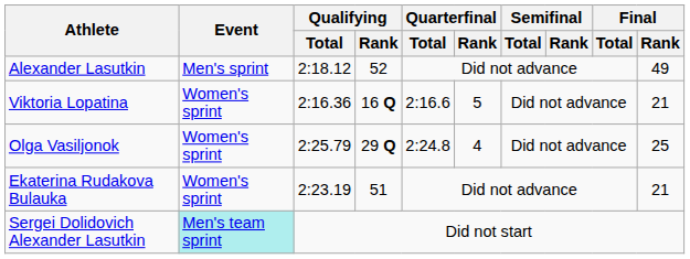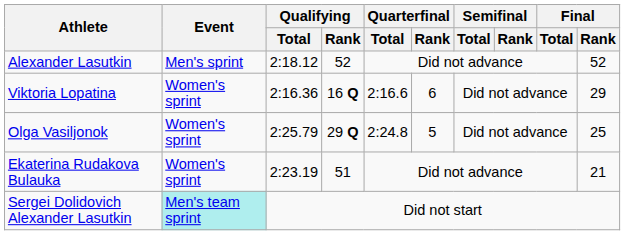Alexander Lasutkin | Final / Rank: 49 -> 52
Viktoria Lopatina | Quarterfinal / Rank: 5 -> 6
Viktoria Lopatina | Final / Rank: 21 -> 29
Olga Vasiljonok | Quarterfinal / Rank: 4 -> 5
